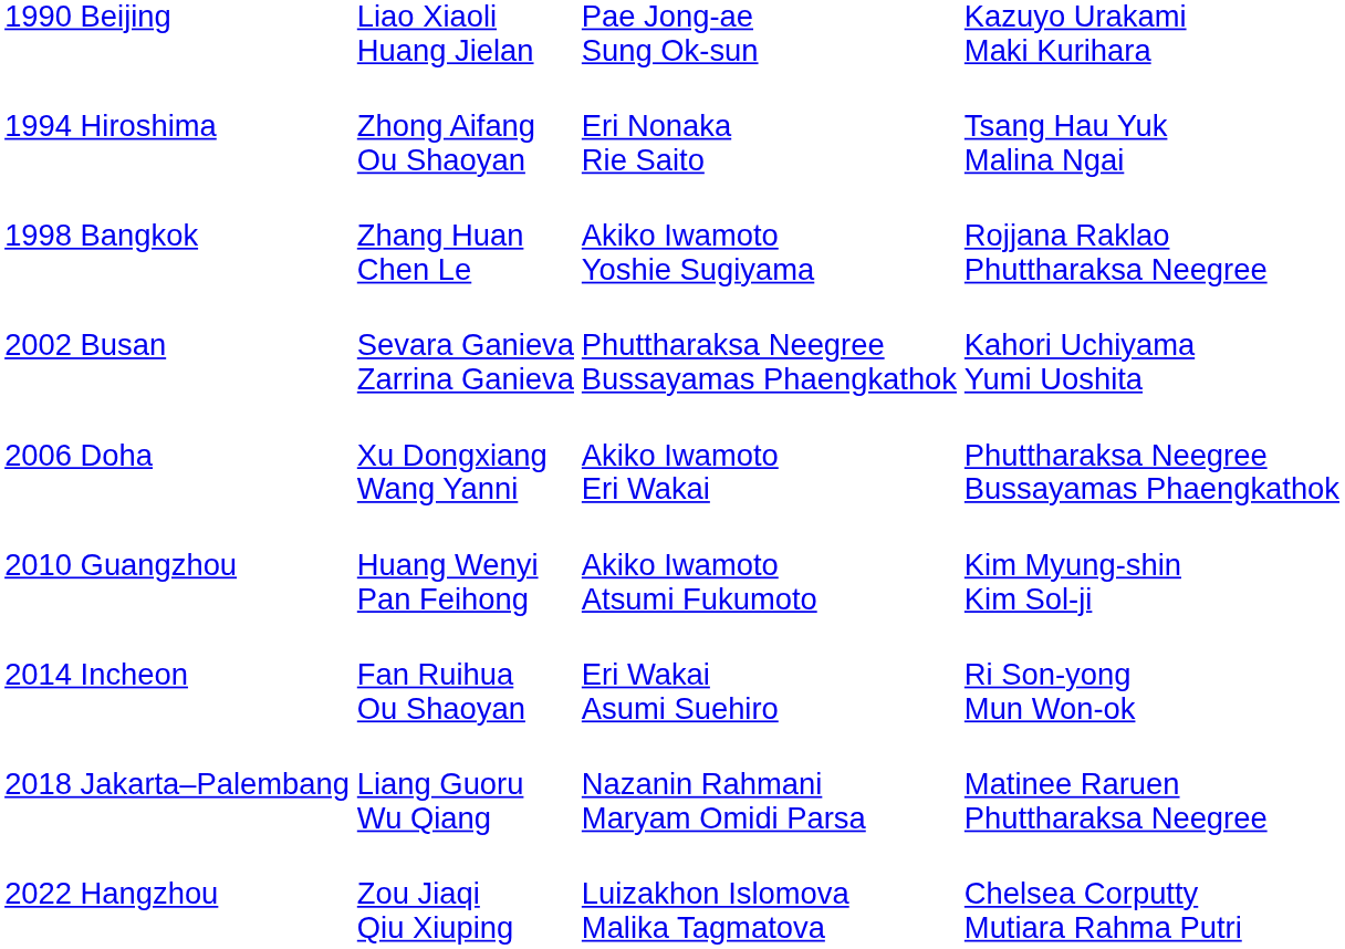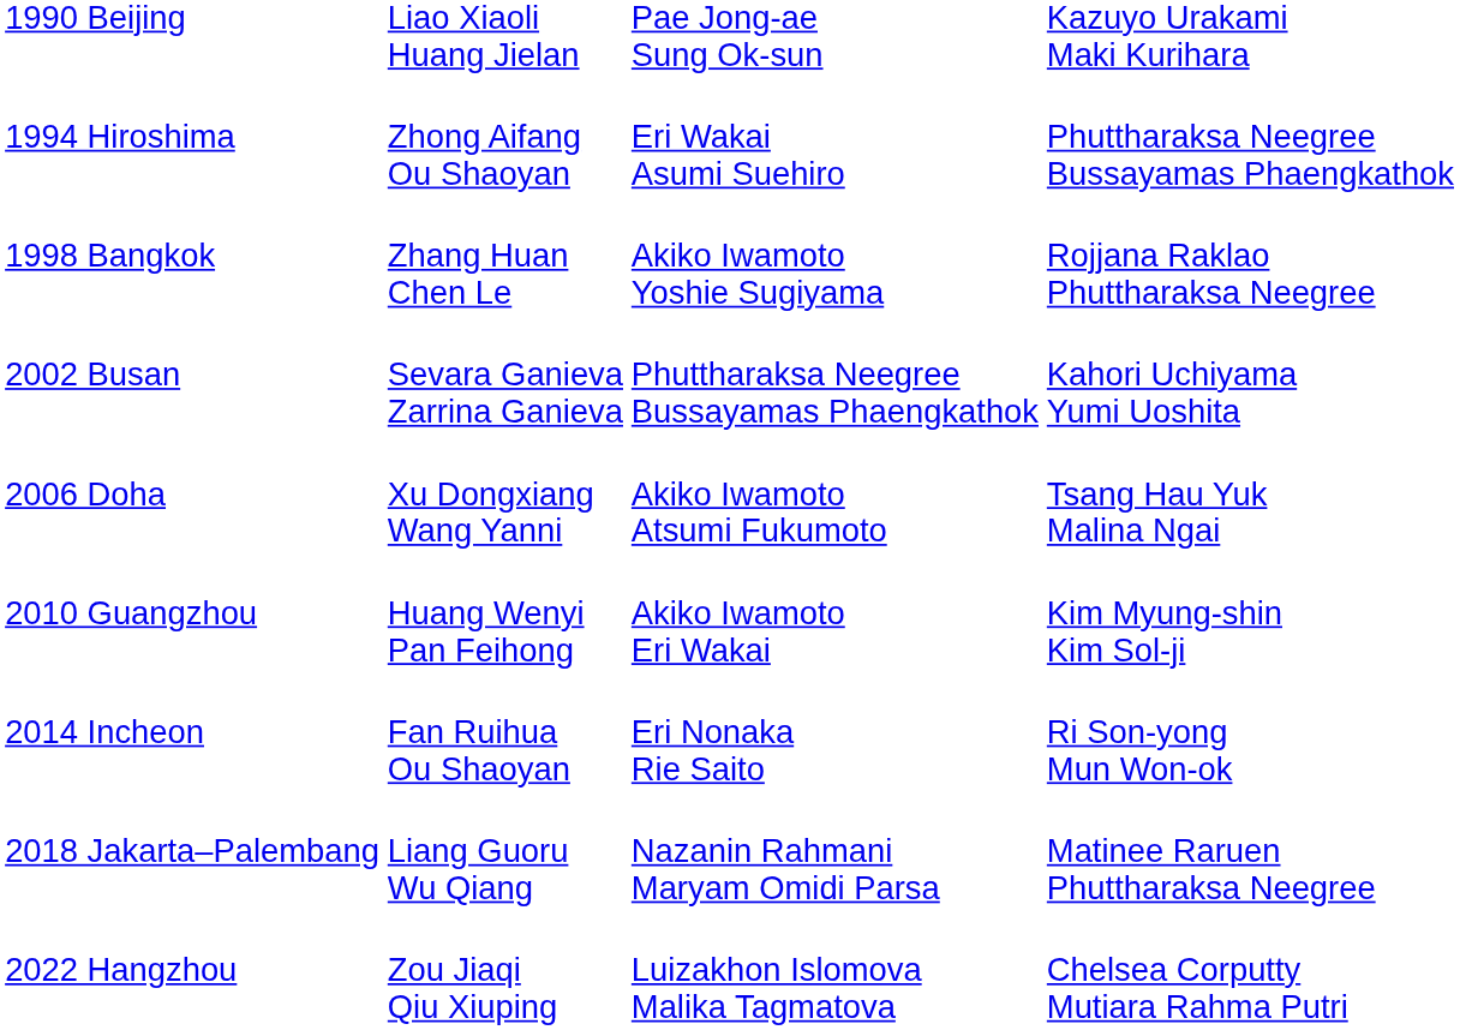1994 Hiroshima | column 3: Eri Nonaka Rie Saito -> Eri Wakai Asumi Suehiro
1994 Hiroshima | column 4: Tsang Hau Yuk Malina Ngai -> Phuttharaksa Neegree Bussayamas Phaengkathok
2006 Doha | column 3: Akiko Iwamoto Eri Wakai -> Akiko Iwamoto Atsumi Fukumoto
2006 Doha | column 4: Phuttharaksa Neegree Bussayamas Phaengkathok -> Tsang Hau Yuk Malina Ngai
2010 Guangzhou | column 3: Akiko Iwamoto Atsumi Fukumoto -> Akiko Iwamoto Eri Wakai
2014 Incheon | column 3: Eri Wakai Asumi Suehiro -> Eri Nonaka Rie Saito
